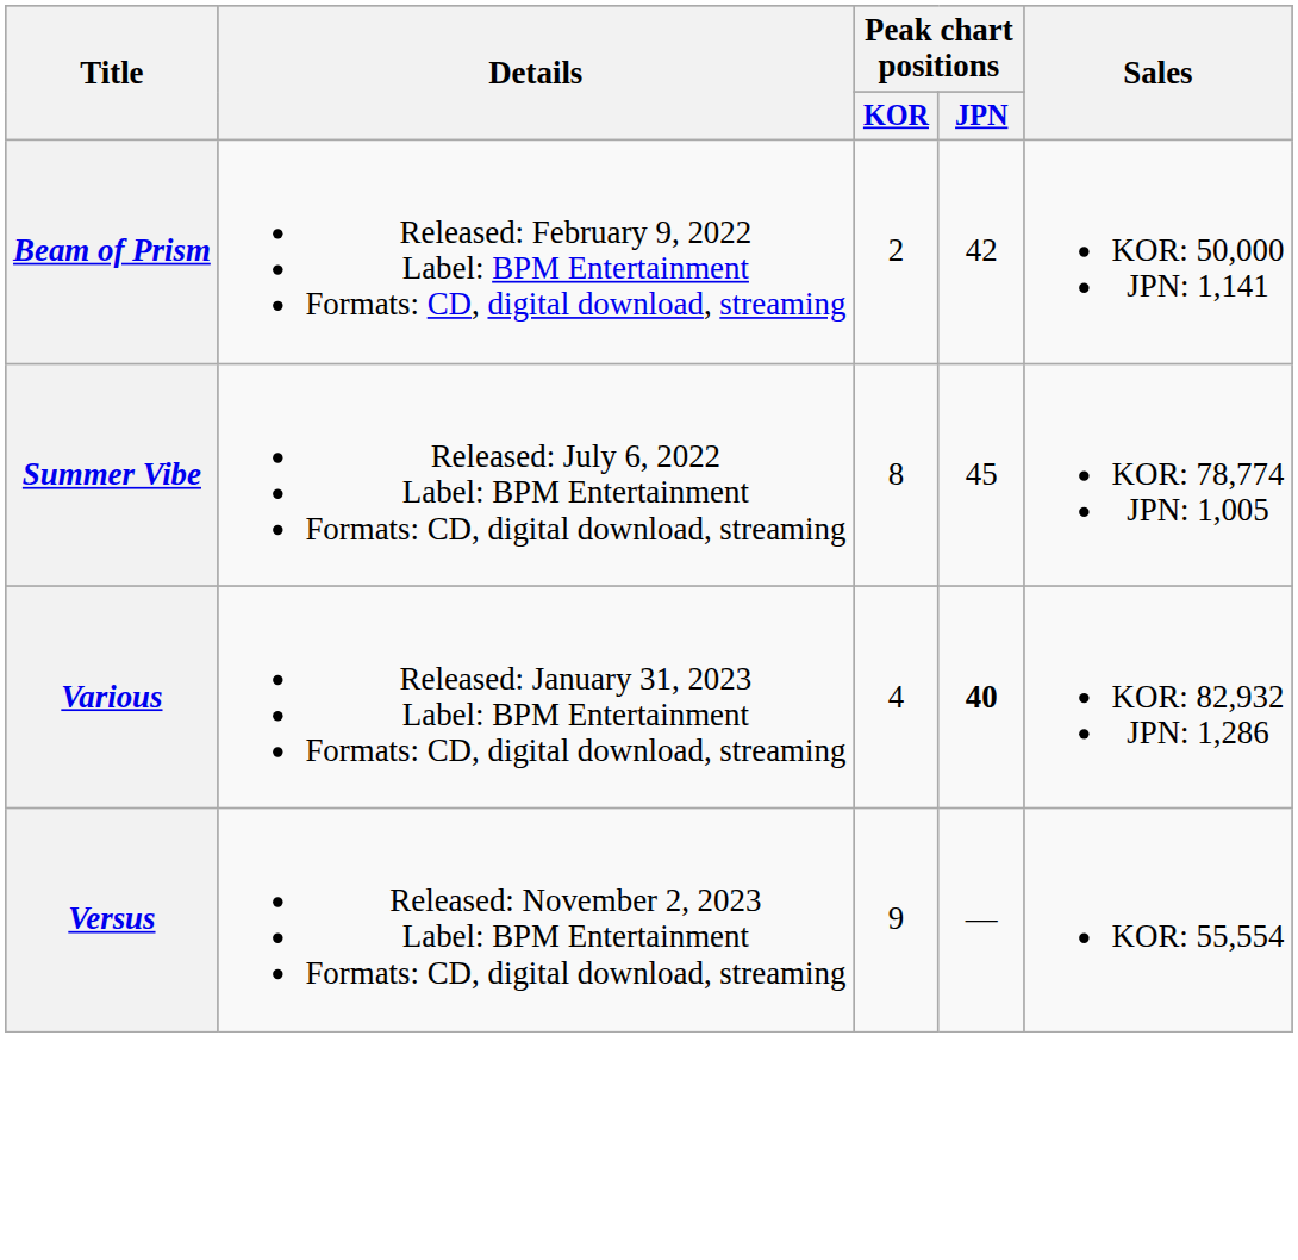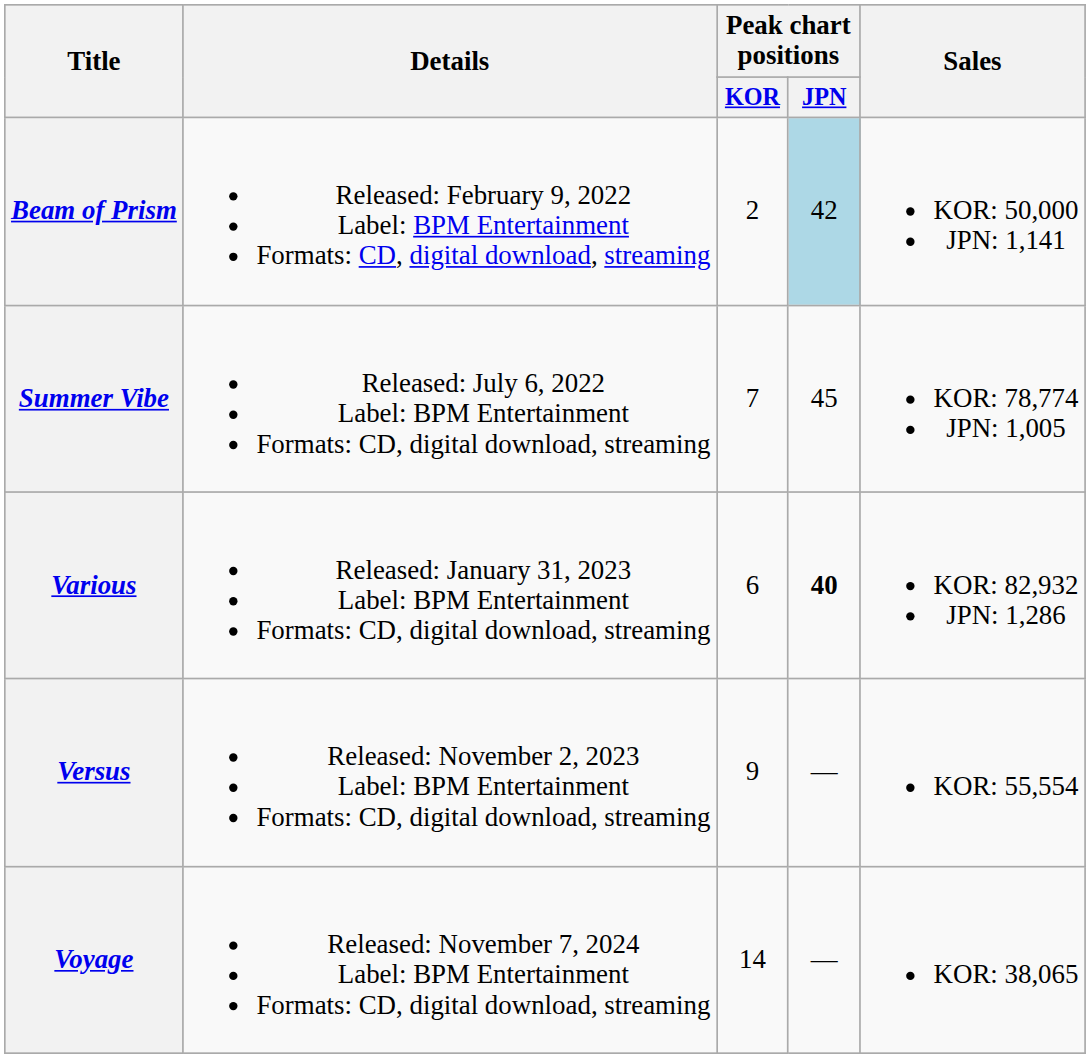Beam of Prism | Peak chart positions / JPN: no background -> lightblue background
Summer Vibe | Peak chart positions / KOR: 8 -> 7
Various | Peak chart positions / KOR: 4 -> 6
+ row: Voyage | Released: November 7, 2024 Label: BPM Entertainment Formats: CD, digital download, streaming | 14 | — | KOR: 38,065
